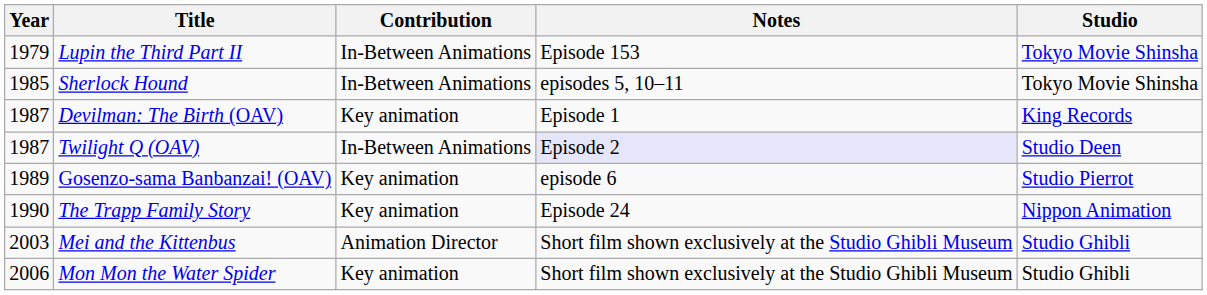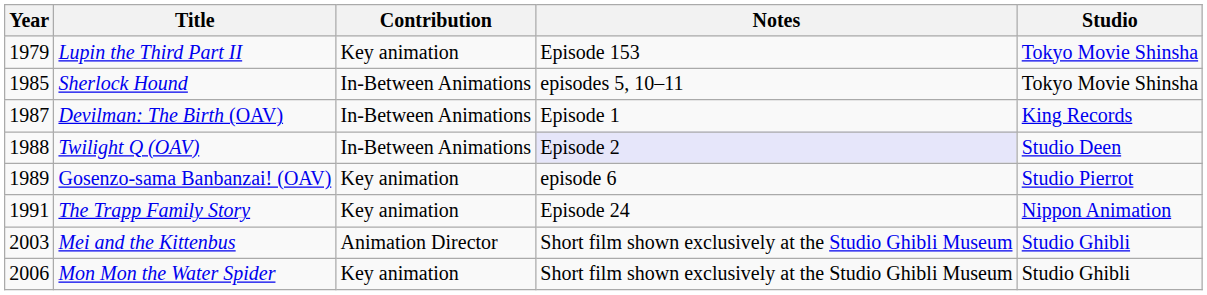Lupin the Third Part II | Contribution: In-Between Animations -> Key animation
Devilman: The Birth (OAV) | Contribution: Key animation -> In-Between Animations
Twilight Q (OAV) | Year: 1987 -> 1988
The Trapp Family Story | Year: 1990 -> 1991
